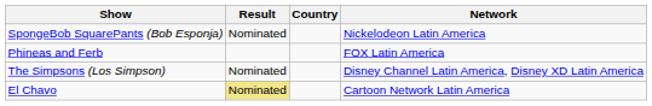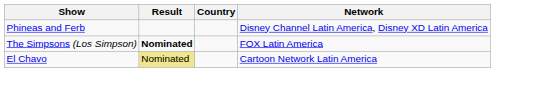- row: SpongeBob SquarePants (Bob Esponja) | Nominated | Nickelodeon Latin America
Phineas and Ferb | Network: FOX Latin America -> Disney Channel Latin America, Disney XD Latin America
The Simpsons (Los Simpson) | Result: normal -> bold
The Simpsons (Los Simpson) | Network: Disney Channel Latin America, Disney XD Latin America -> FOX Latin America
